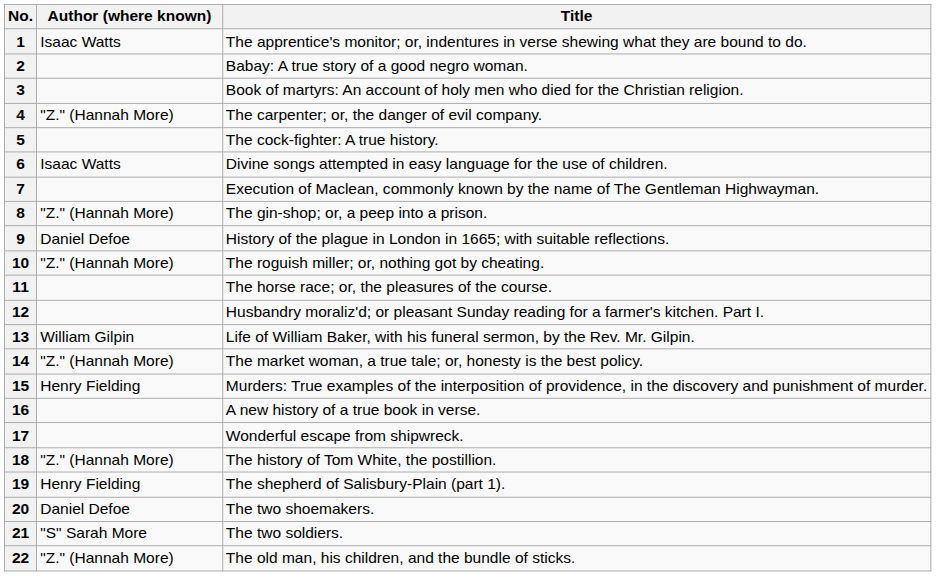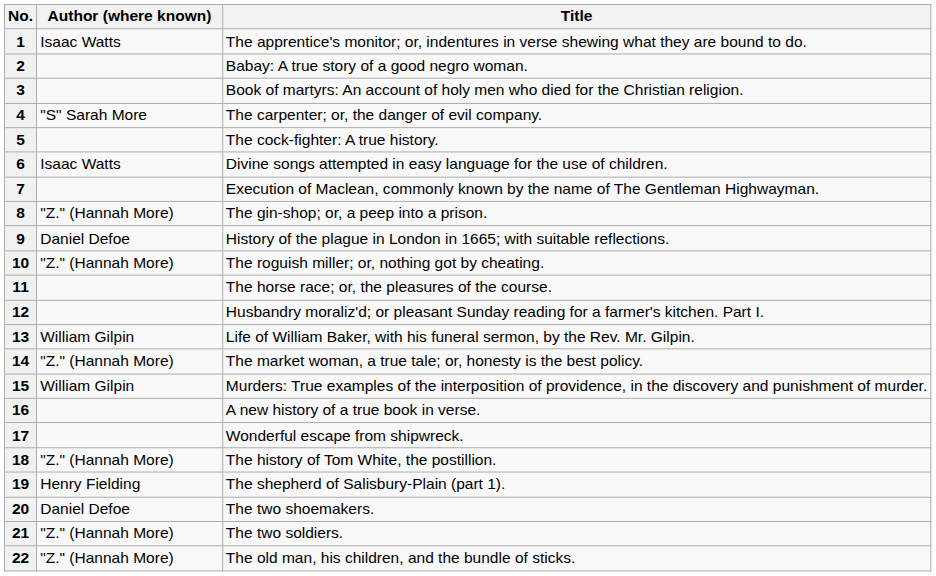4 | Author (where known): "Z." (Hannah More) -> "S" Sarah More
15 | Author (where known): Henry Fielding -> William Gilpin
21 | Author (where known): "S" Sarah More -> "Z." (Hannah More)
